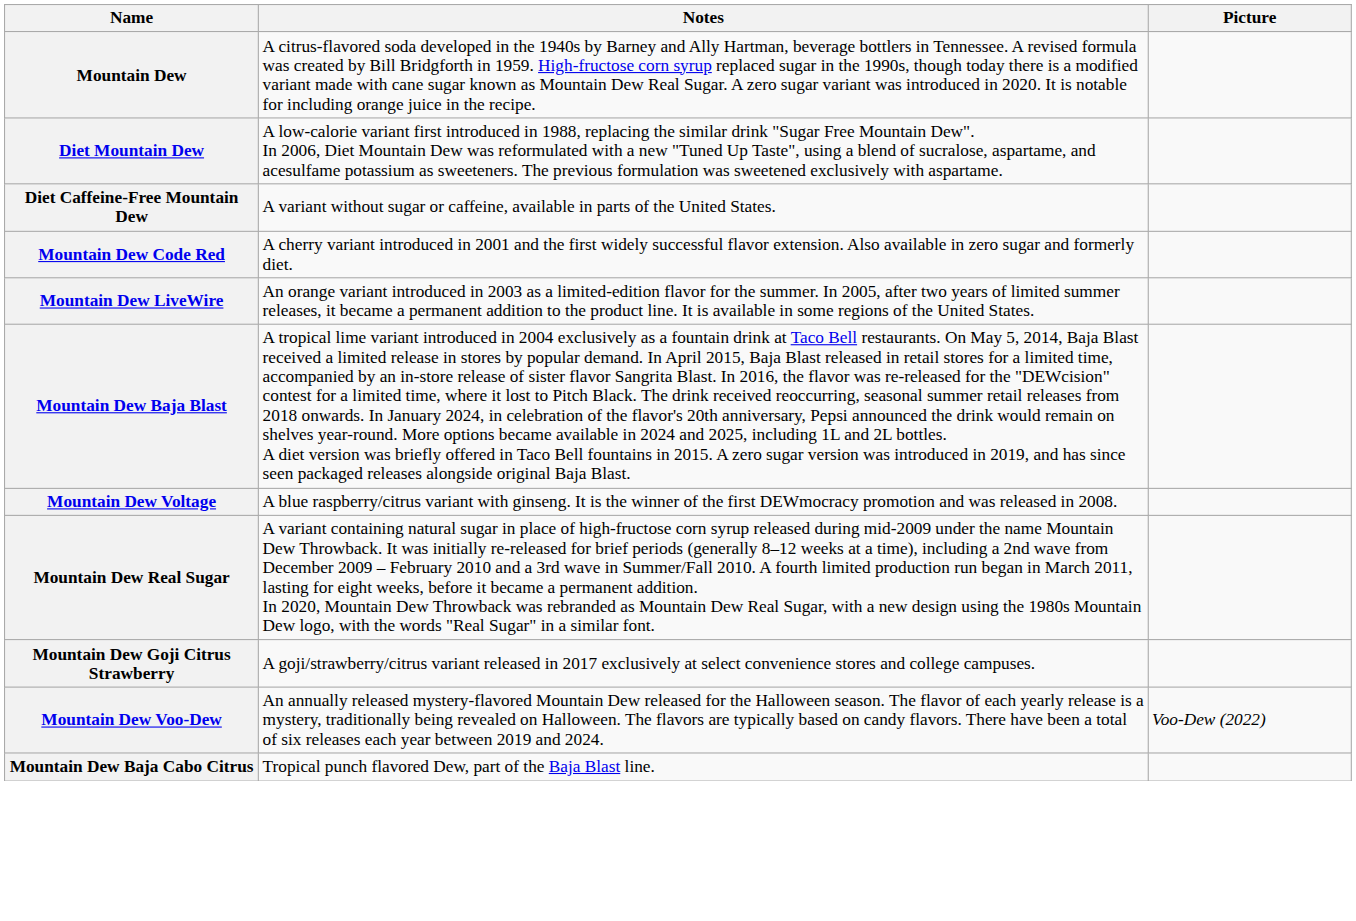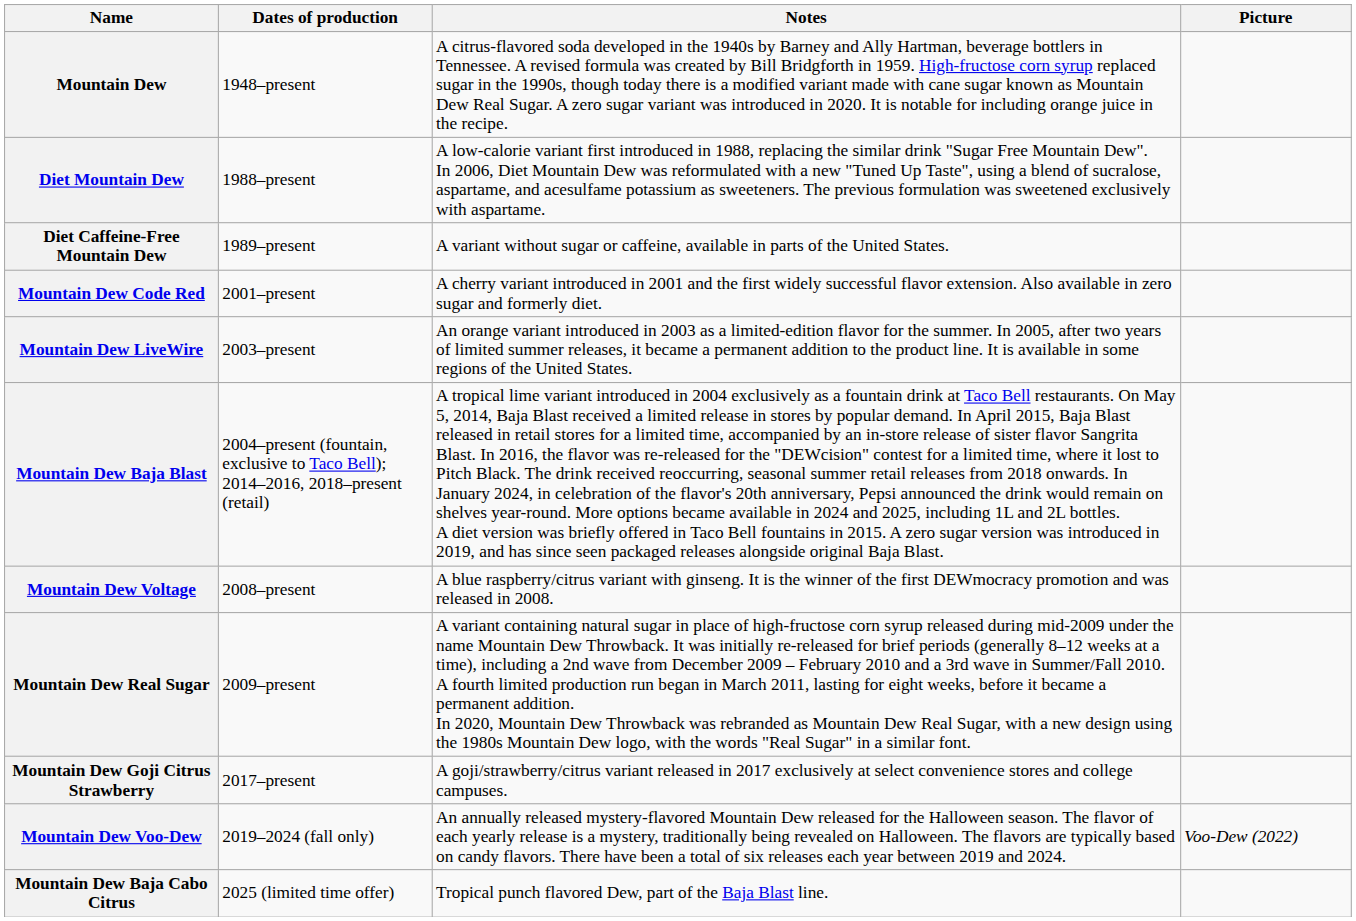+ column: Dates of production | 1948–present | 1988–present | 1989–present | 2001–present | 2003–present | 2004–present (fountain, exclusive to Taco Bell); 2014–2016, 2018–present (retail) | 2008–present | 2009–present | 2017–present | 2019–2024 (fall only) | 2025 (limited time offer)
